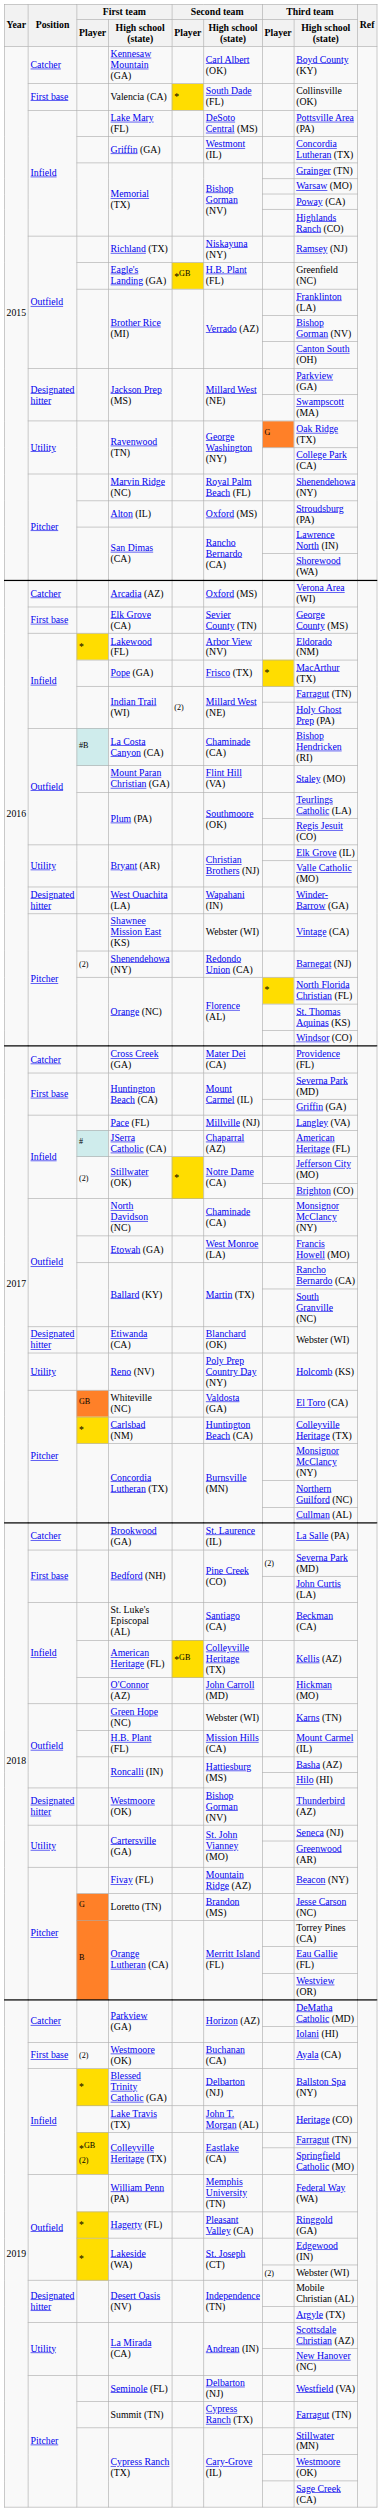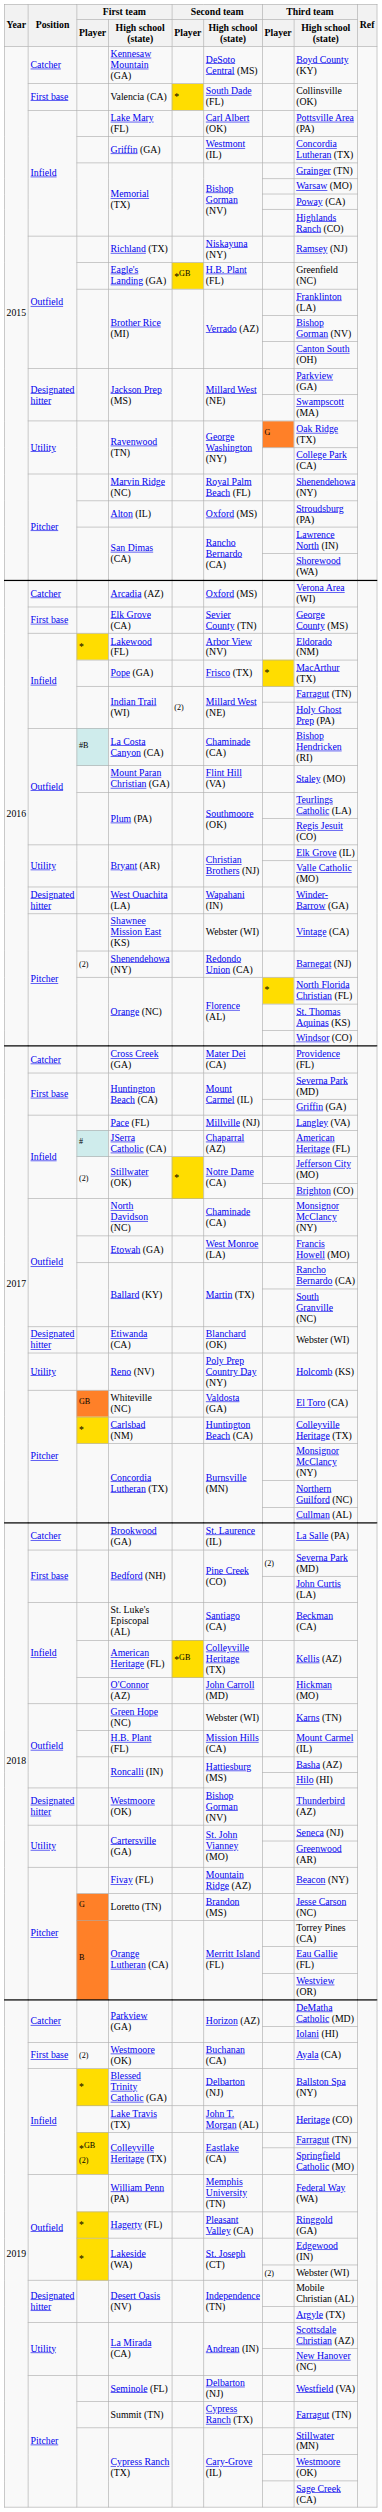Kennesaw Mountain (GA) | Second team / High school (state): Carl Albert (OK) -> DeSoto Central (MS)
Lake Mary (FL) | Second team / High school (state): DeSoto Central (MS) -> Carl Albert (OK)
